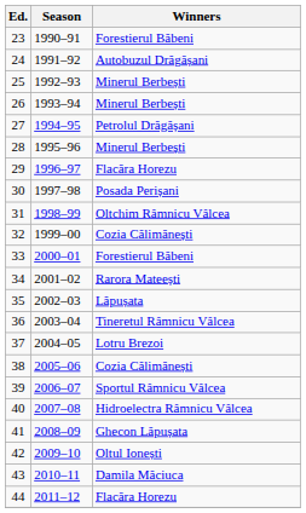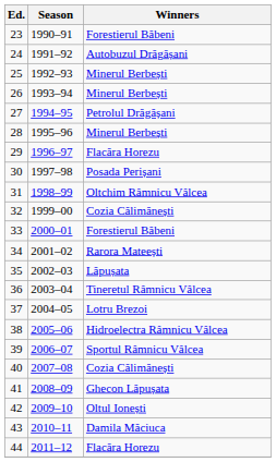38 | Winners: Cozia Călimănești -> Hidroelectra Râmnicu Vâlcea
40 | Winners: Hidroelectra Râmnicu Vâlcea -> Cozia Călimănești
